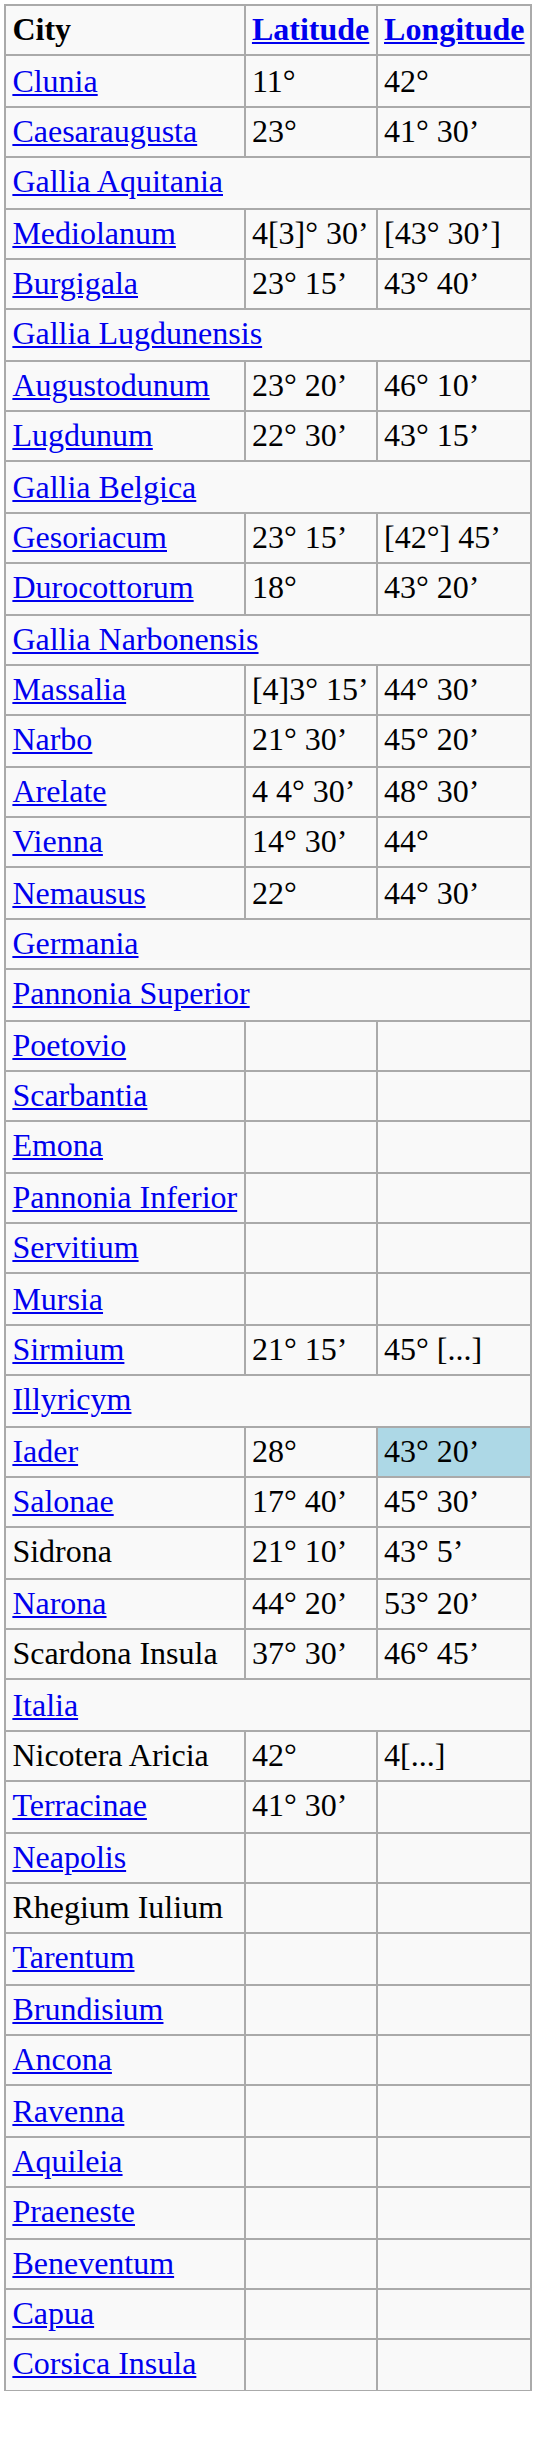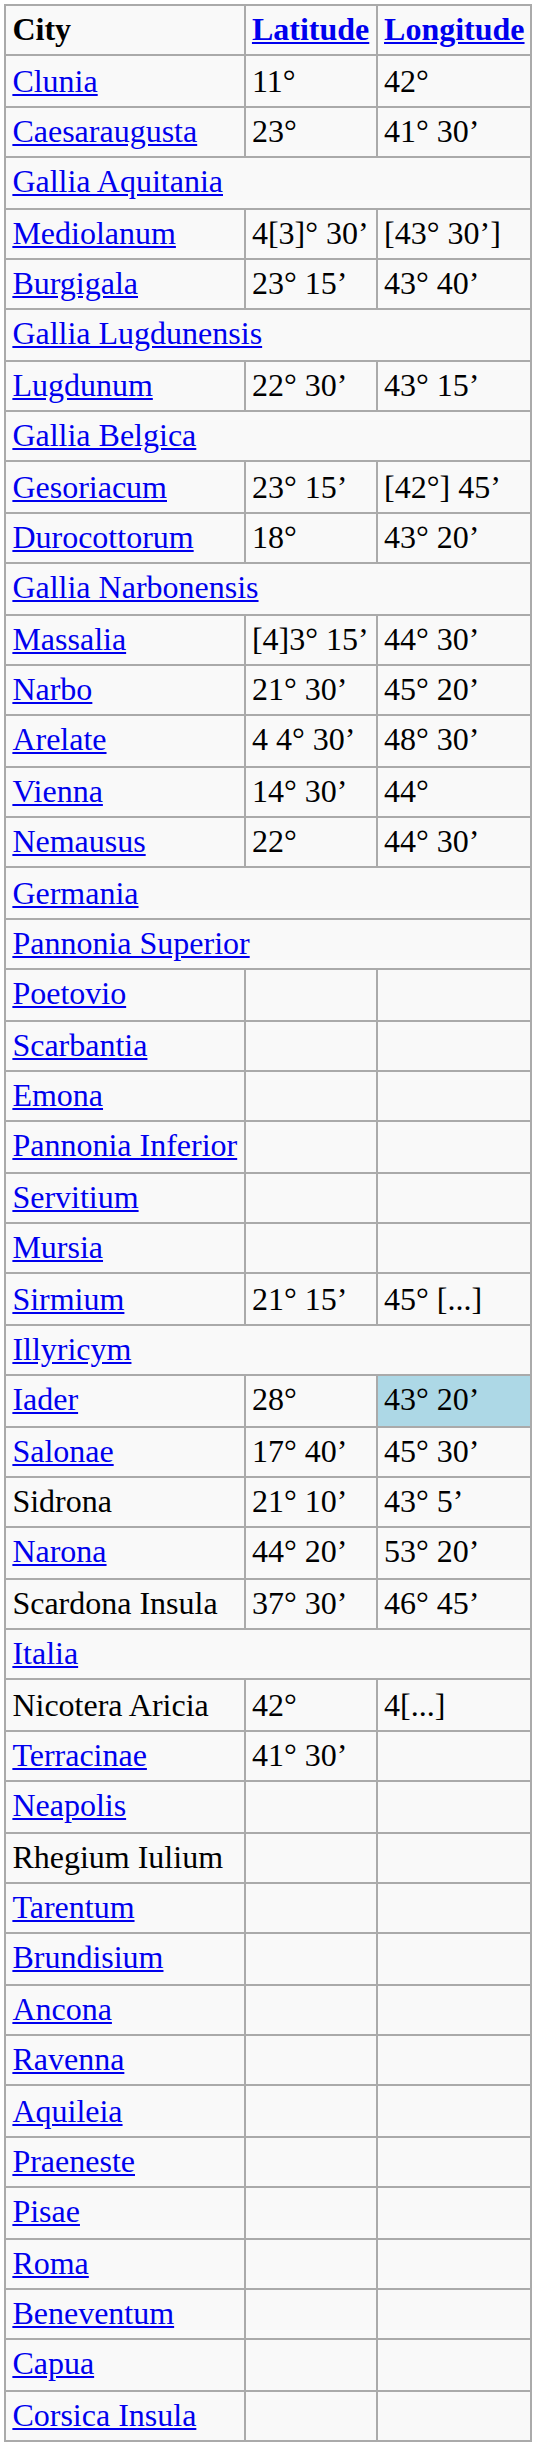- row: Augustodunum | 23° 20’ | 46° 10’
+ row: Pisae
+ row: Roma
